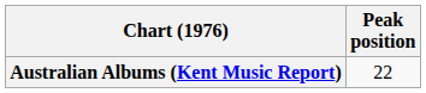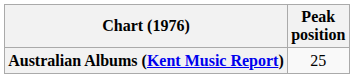Australian Albums (Kent Music Report) | Peak position: 22 -> 25
